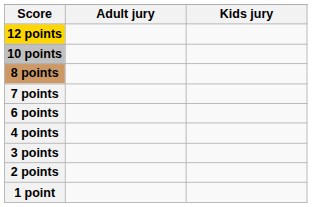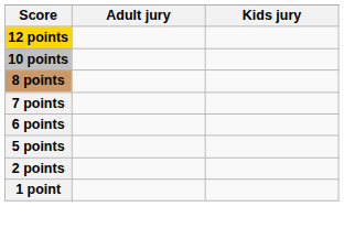+ row: 5 points
- row: 4 points
- row: 3 points
